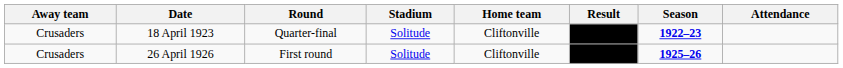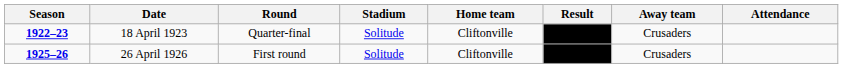columns swapped: Season <-> Away team
